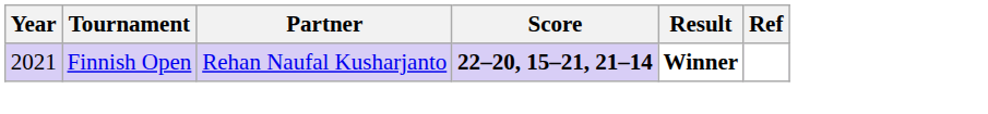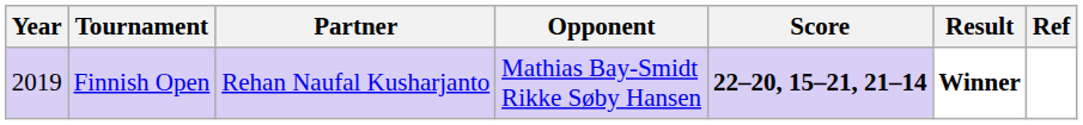+ column: Opponent | Mathias Bay-Smidt Rikke Søby Hansen
Finnish Open | Year: 2021 -> 2019
